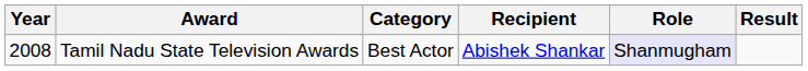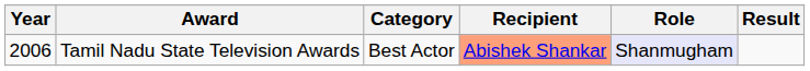Tamil Nadu State Television Awards | Year: 2008 -> 2006
Tamil Nadu State Television Awards | Recipient: no background -> lightsalmon background
